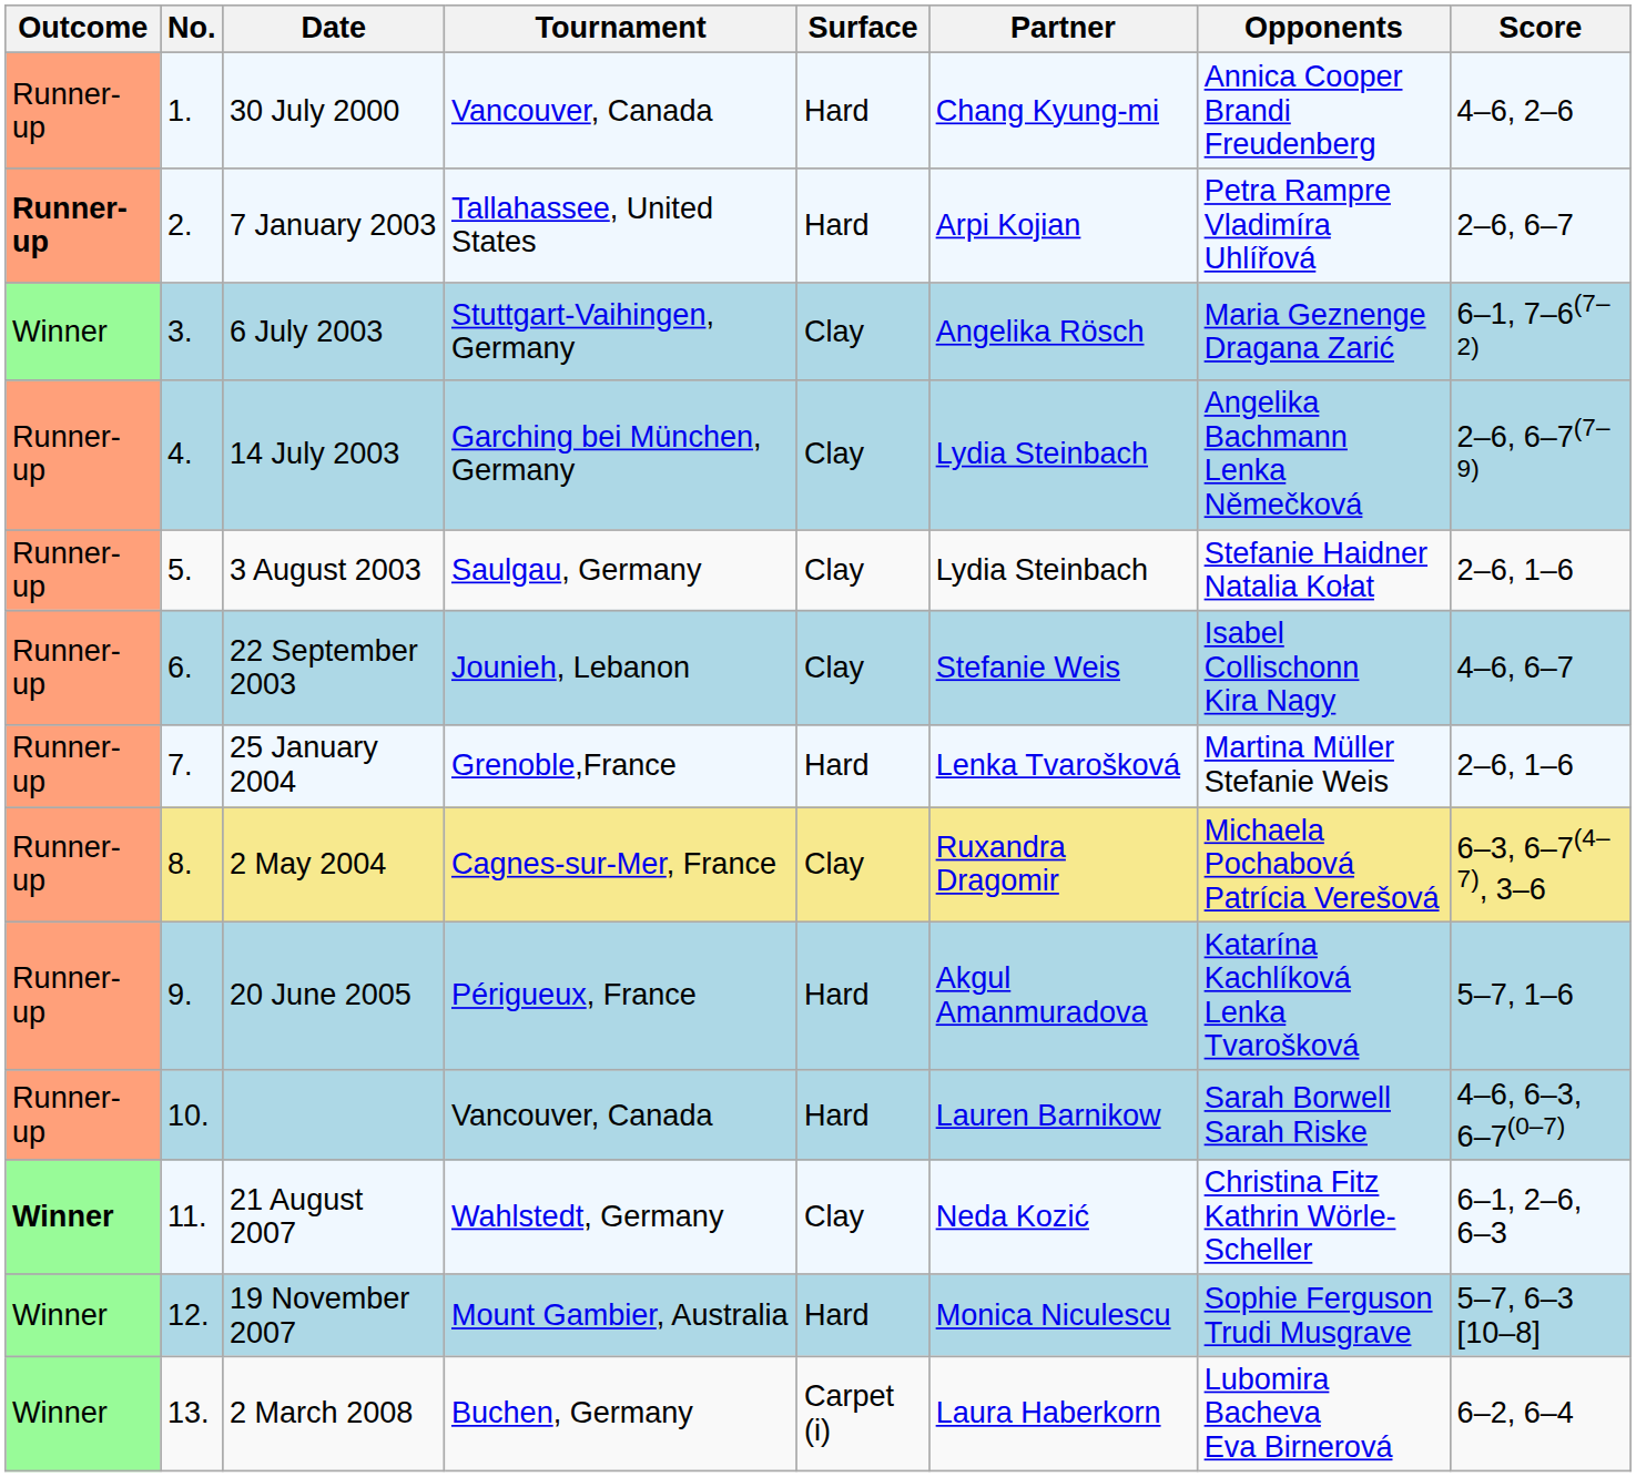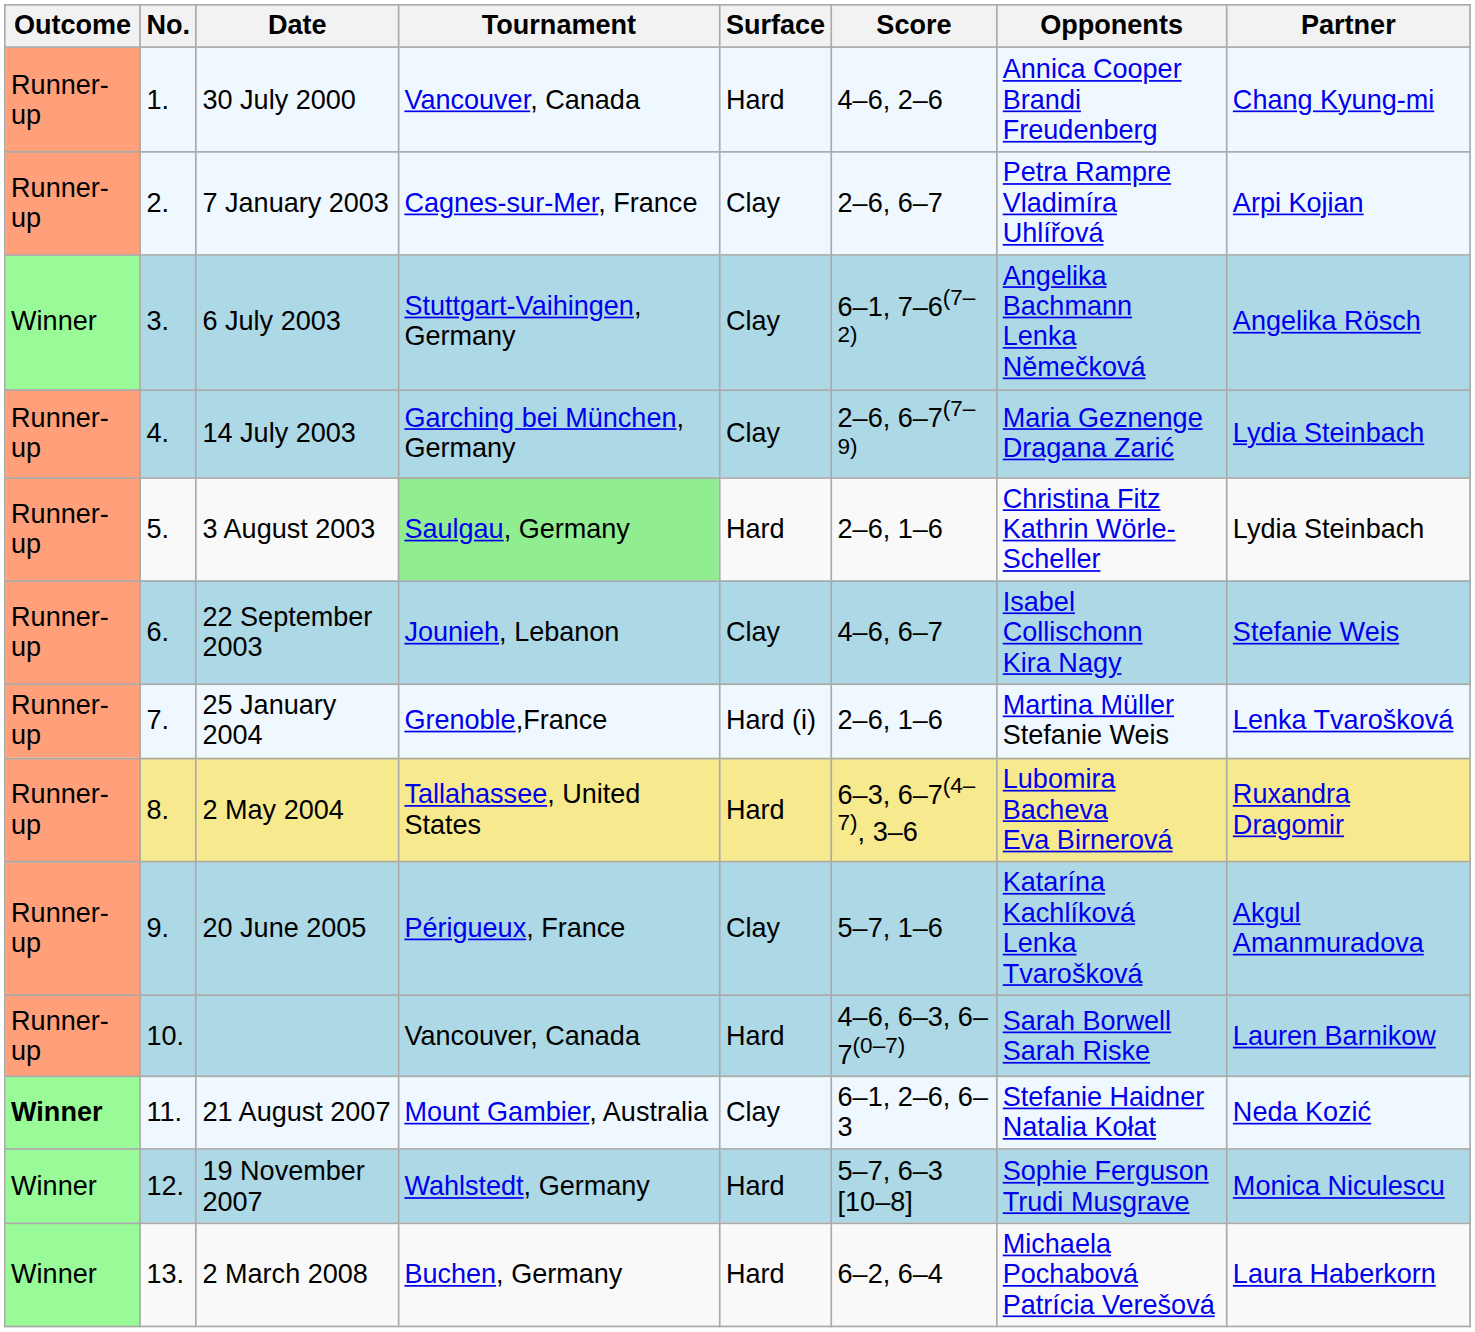columns swapped: Partner <-> Score
7 January 2003 | Outcome: bold -> normal
7 January 2003 | Tournament: Tallahassee, United States -> Cagnes-sur-Mer, France
7 January 2003 | Surface: Hard -> Clay
6 July 2003 | Opponents: Maria Geznenge Dragana Zarić -> Angelika Bachmann Lenka Němečková
14 July 2003 | Opponents: Angelika Bachmann Lenka Němečková -> Maria Geznenge Dragana Zarić
3 August 2003 | Tournament: no background -> lightgreen background
3 August 2003 | Surface: Clay -> Hard
3 August 2003 | Opponents: Stefanie Haidner Natalia Kołat -> Christina Fitz Kathrin Wörle-Scheller
25 January 2004 | Surface: Hard -> Hard (i)
2 May 2004 | Tournament: Cagnes-sur-Mer, France -> Tallahassee, United States
2 May 2004 | Surface: Clay -> Hard
2 May 2004 | Opponents: Michaela Pochabová Patrícia Verešová -> Lubomira Bacheva Eva Birnerová
20 June 2005 | Surface: Hard -> Clay
21 August 2007 | Tournament: Wahlstedt, Germany -> Mount Gambier, Australia
21 August 2007 | Opponents: Christina Fitz Kathrin Wörle-Scheller -> Stefanie Haidner Natalia Kołat
19 November 2007 | Tournament: Mount Gambier, Australia -> Wahlstedt, Germany
2 March 2008 | Surface: Carpet (i) -> Hard
2 March 2008 | Opponents: Lubomira Bacheva Eva Birnerová -> Michaela Pochabová Patrícia Verešová
